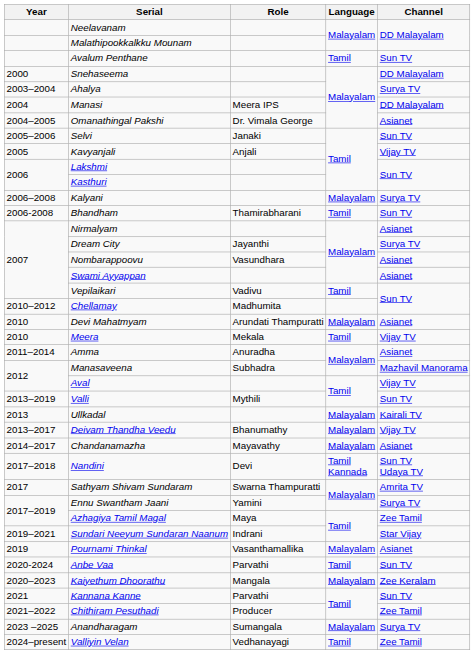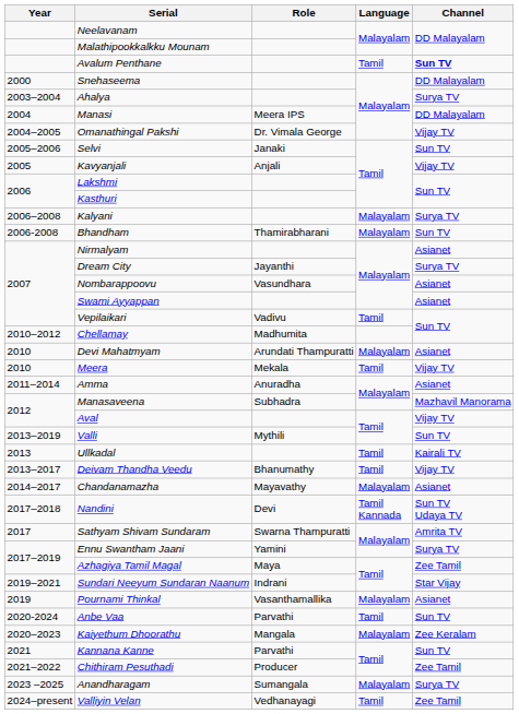Avalum Penthane | Channel: normal -> bold
Omanathingal Pakshi | Channel: Asianet -> Vijay TV
Bhandham | Language: Tamil -> Malayalam
Ullkadal | Language: Malayalam -> Tamil
Deivam Thandha Veedu | Language: Malayalam -> Tamil
